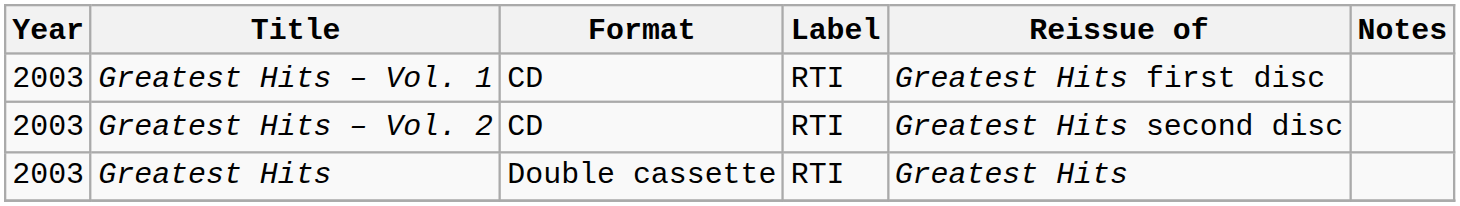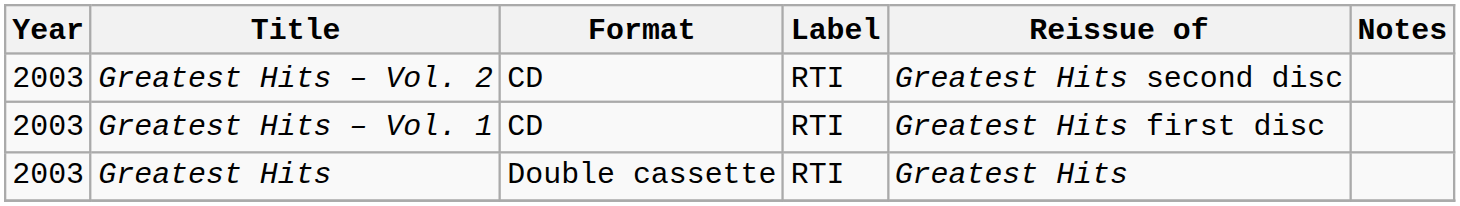rows swapped: Greatest Hits – Vol. 1 <-> Greatest Hits – Vol. 2
